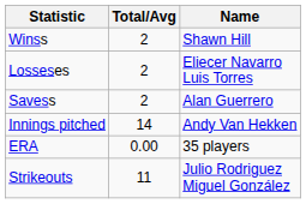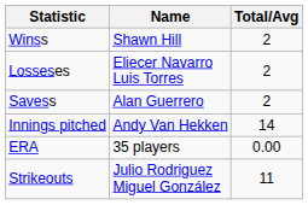columns swapped: Name <-> Total/Avg
